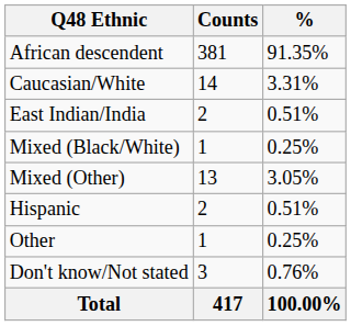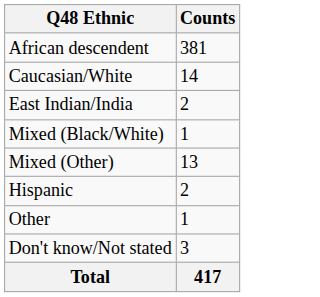- column: % | 91.35% | 3.31% | 0.51% | 0.25% | 3.05% | 0.51% | 0.25% | 0.76% | 100.00%
